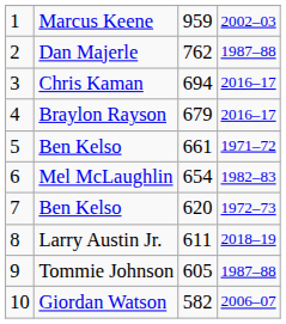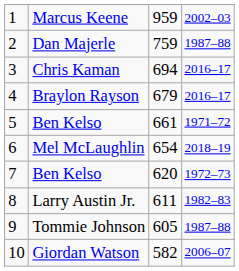Dan Majerle | column 3: 762 -> 759
Mel McLaughlin | column 4: 1982–83 -> 2018–19
Larry Austin Jr. | column 4: 2018–19 -> 1982–83
